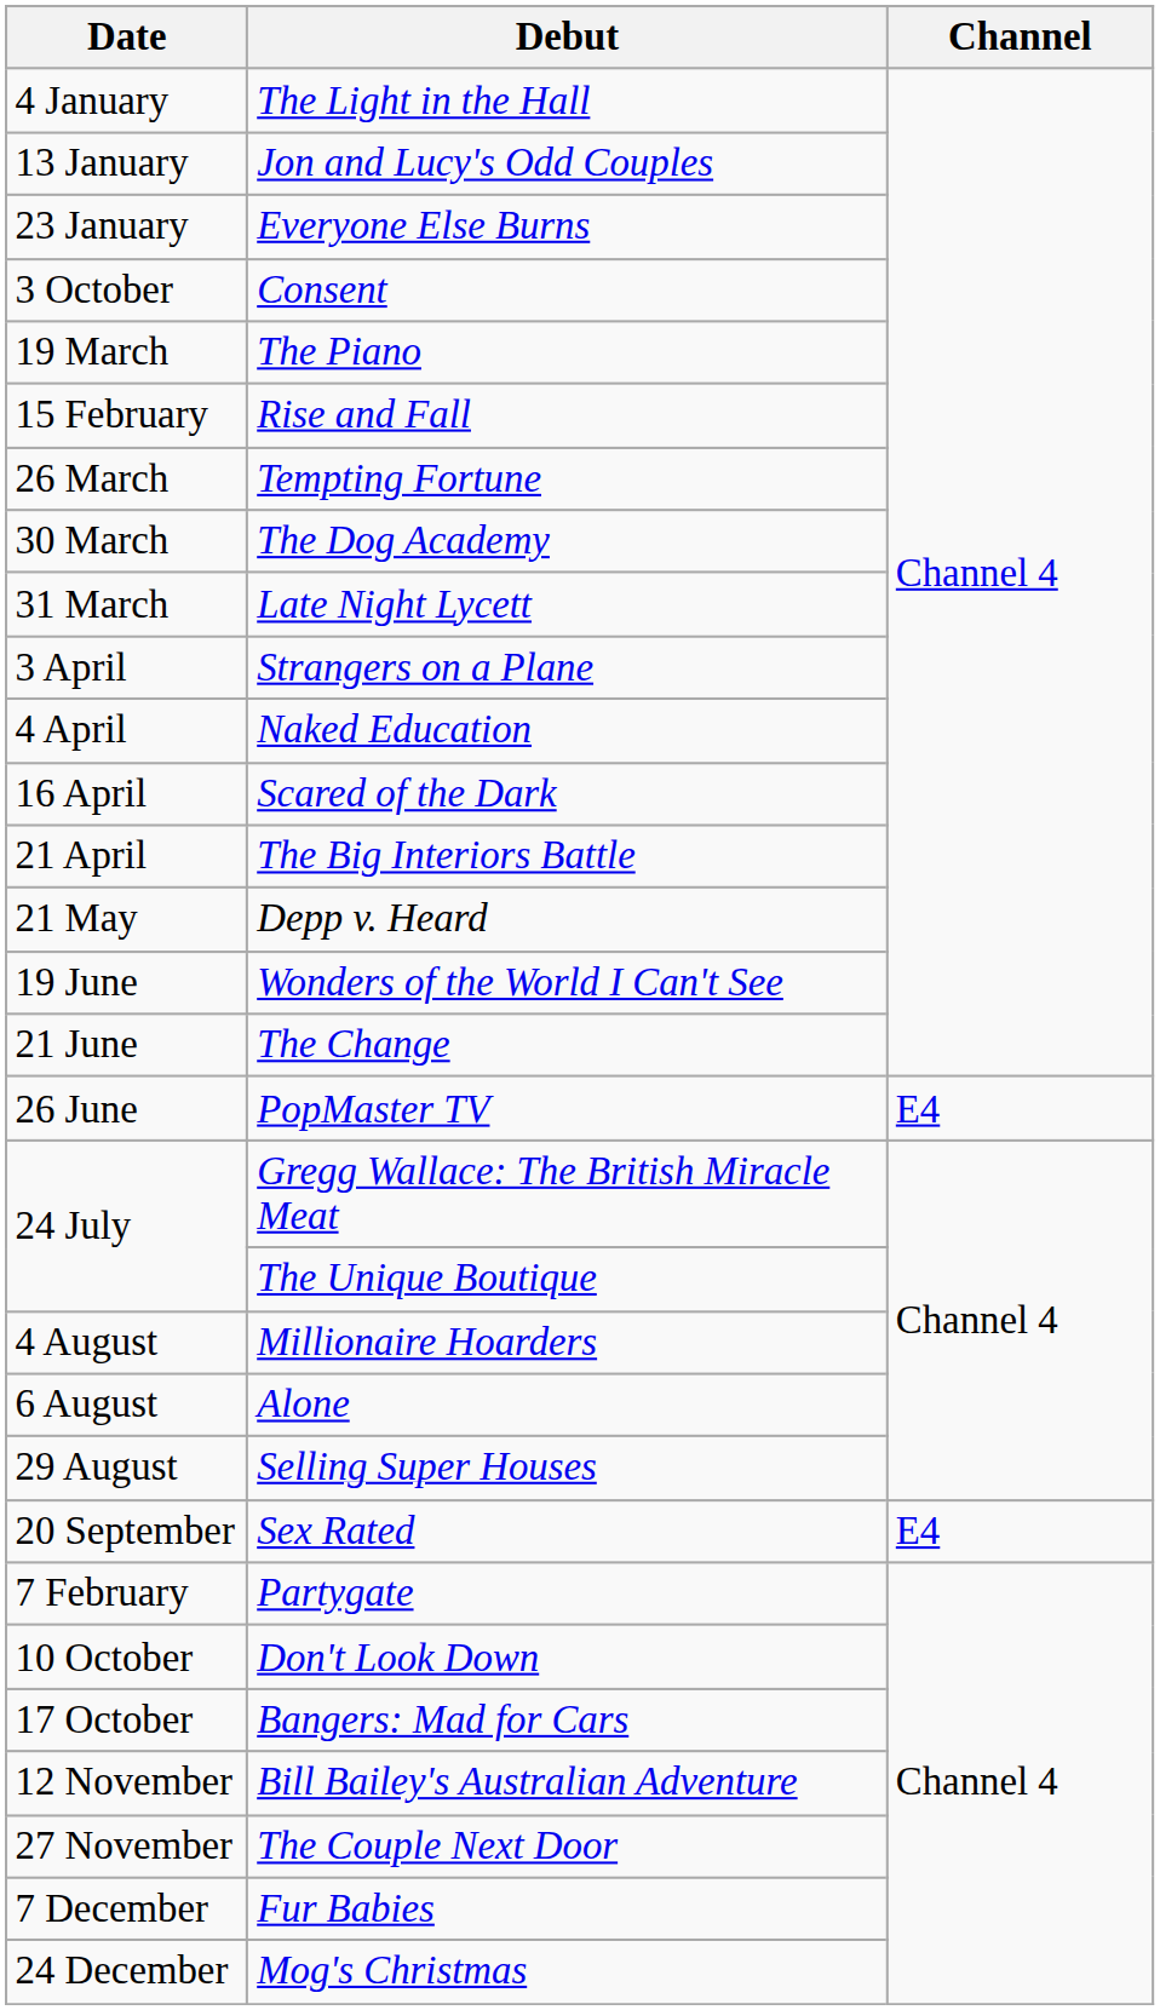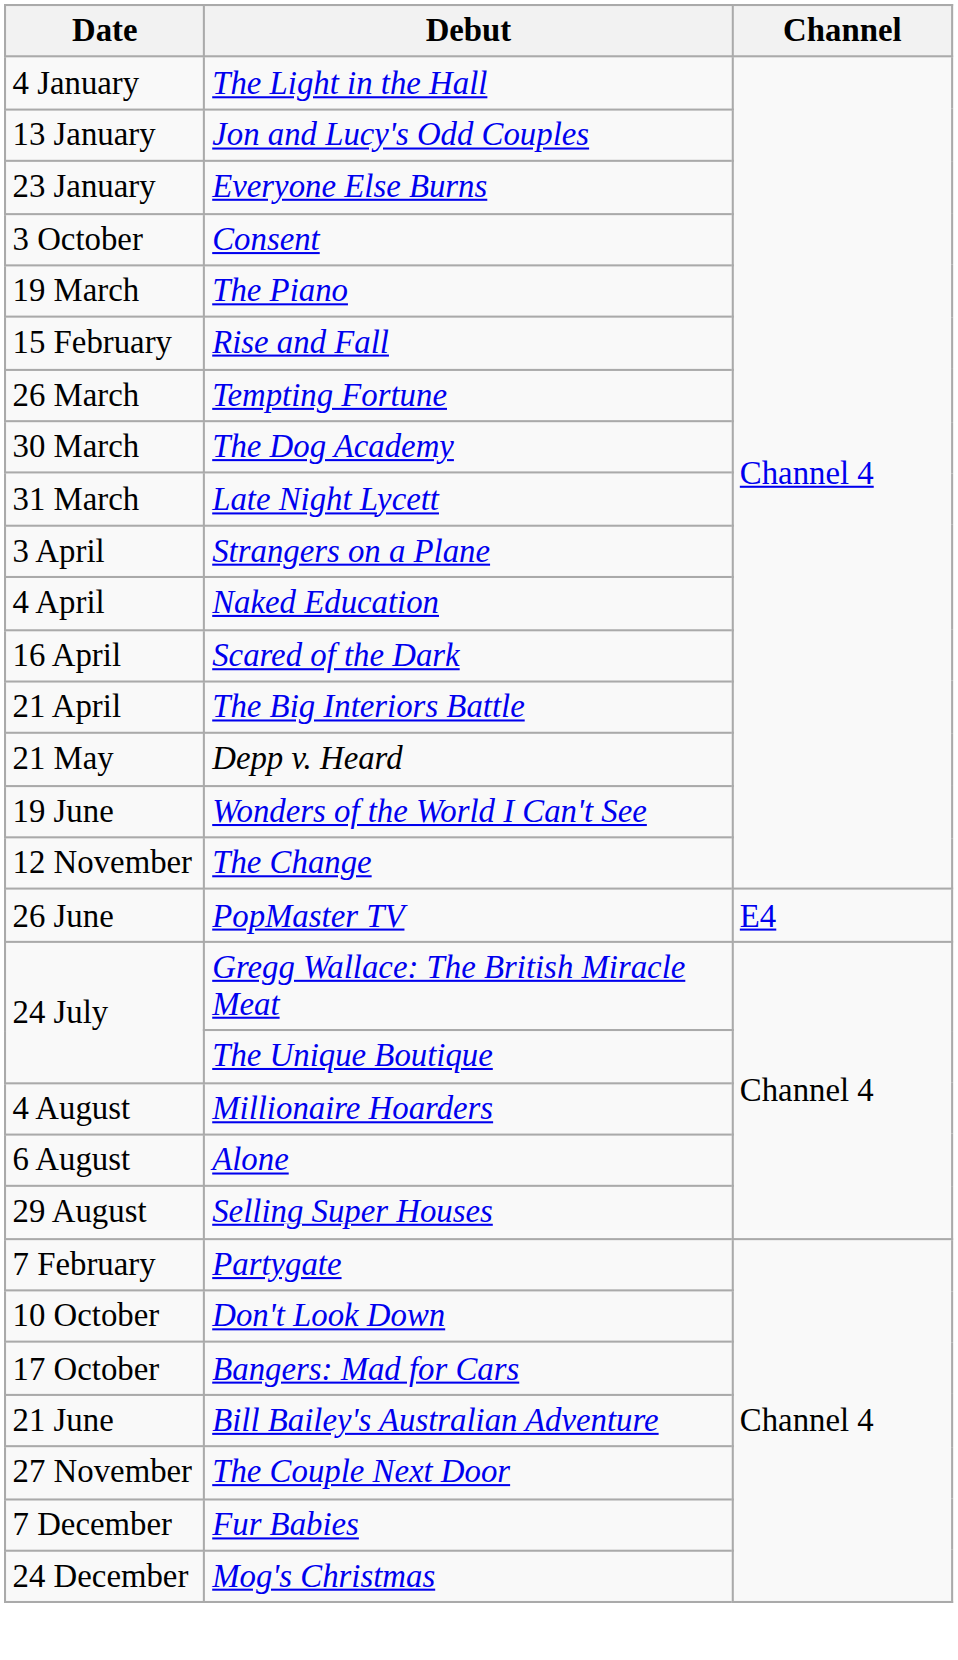The Change | Date: 21 June -> 12 November
- row: 20 September | Sex Rated | E4
Bill Bailey's Australian Adventure | Date: 12 November -> 21 June
